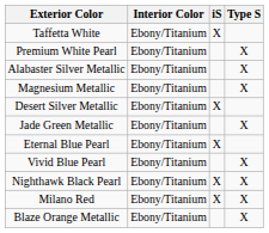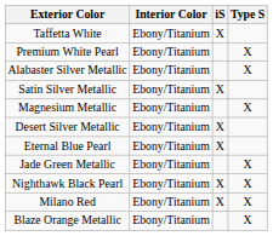+ row: Satin Silver Metallic | Ebony/Titanium | X
rows swapped: Jade Green Metallic <-> Eternal Blue Pearl
- row: Vivid Blue Pearl | Ebony/Titanium | X
